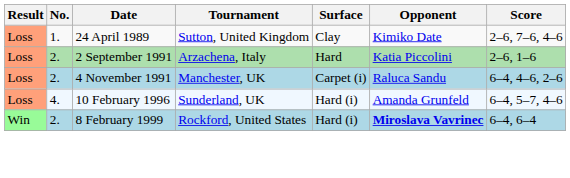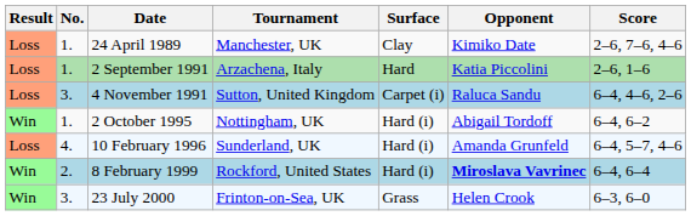24 April 1989 | Tournament: Sutton, United Kingdom -> Manchester, UK
2 September 1991 | No.: 2. -> 1.
4 November 1991 | No.: 2. -> 3.
4 November 1991 | Tournament: Manchester, UK -> Sutton, United Kingdom
+ row: Win | 1. | 2 October 1995 | Nottingham, UK | Hard (i) | Abigail Tordoff | 6–4, 6–2
+ row: Win | 3. | 23 July 2000 | Frinton-on-Sea, UK | Grass | Helen Crook | 6–3, 6–0
